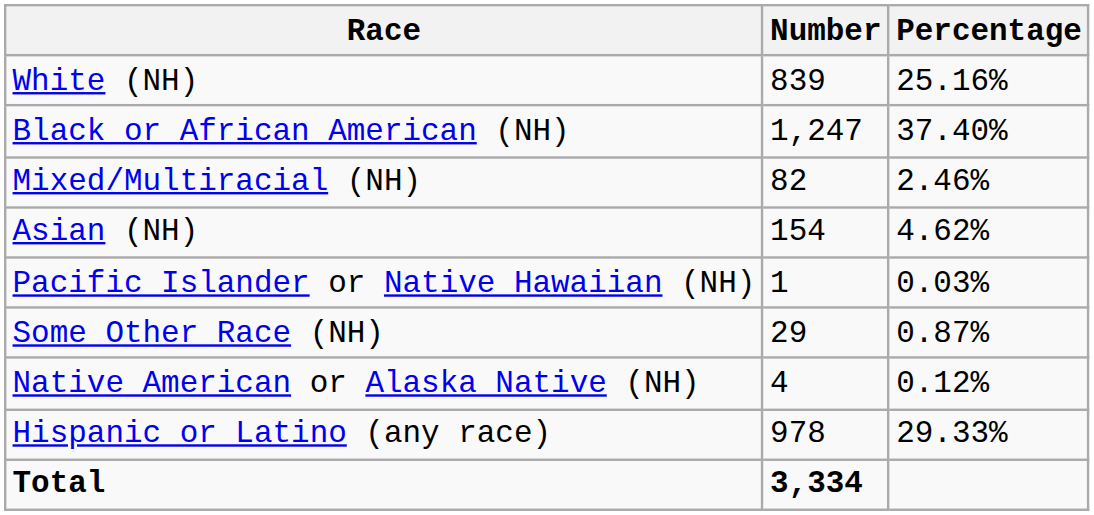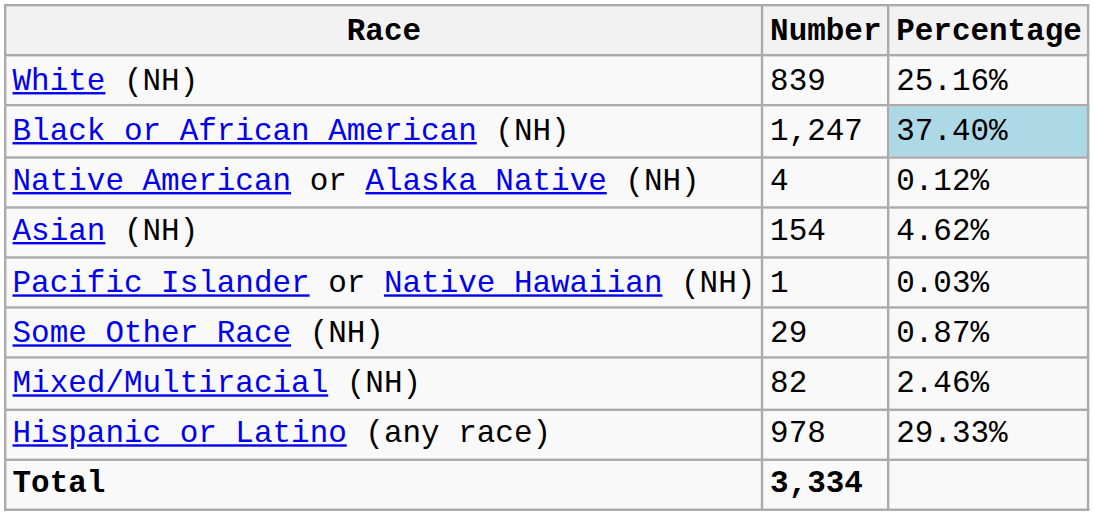Black or African American (NH) | Percentage: no background -> lightblue background
rows swapped: Native American or Alaska Native (NH) <-> Mixed/Multiracial (NH)
